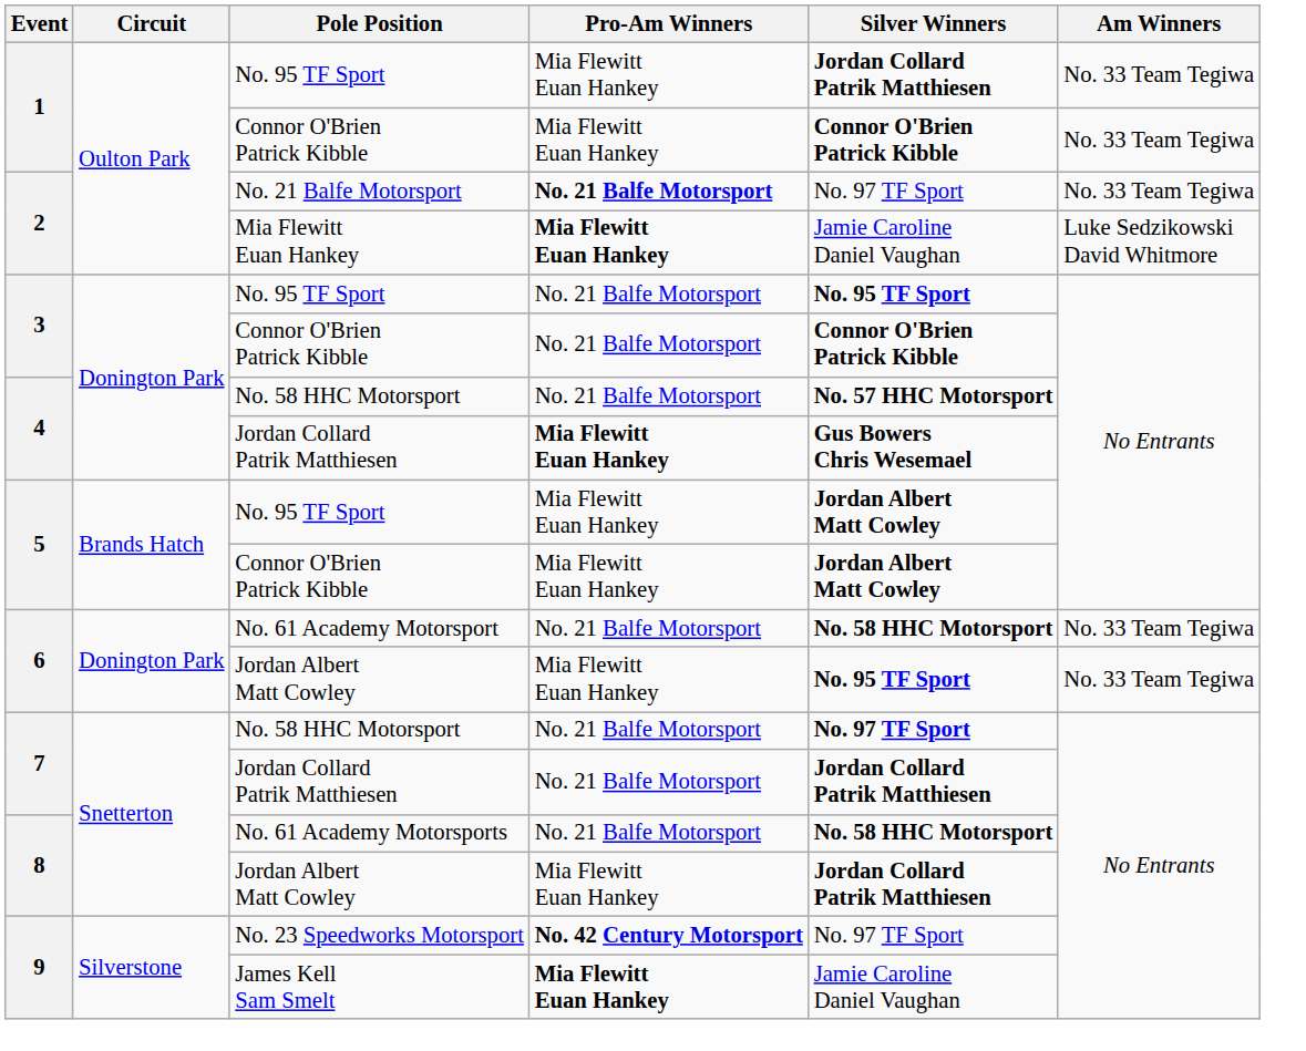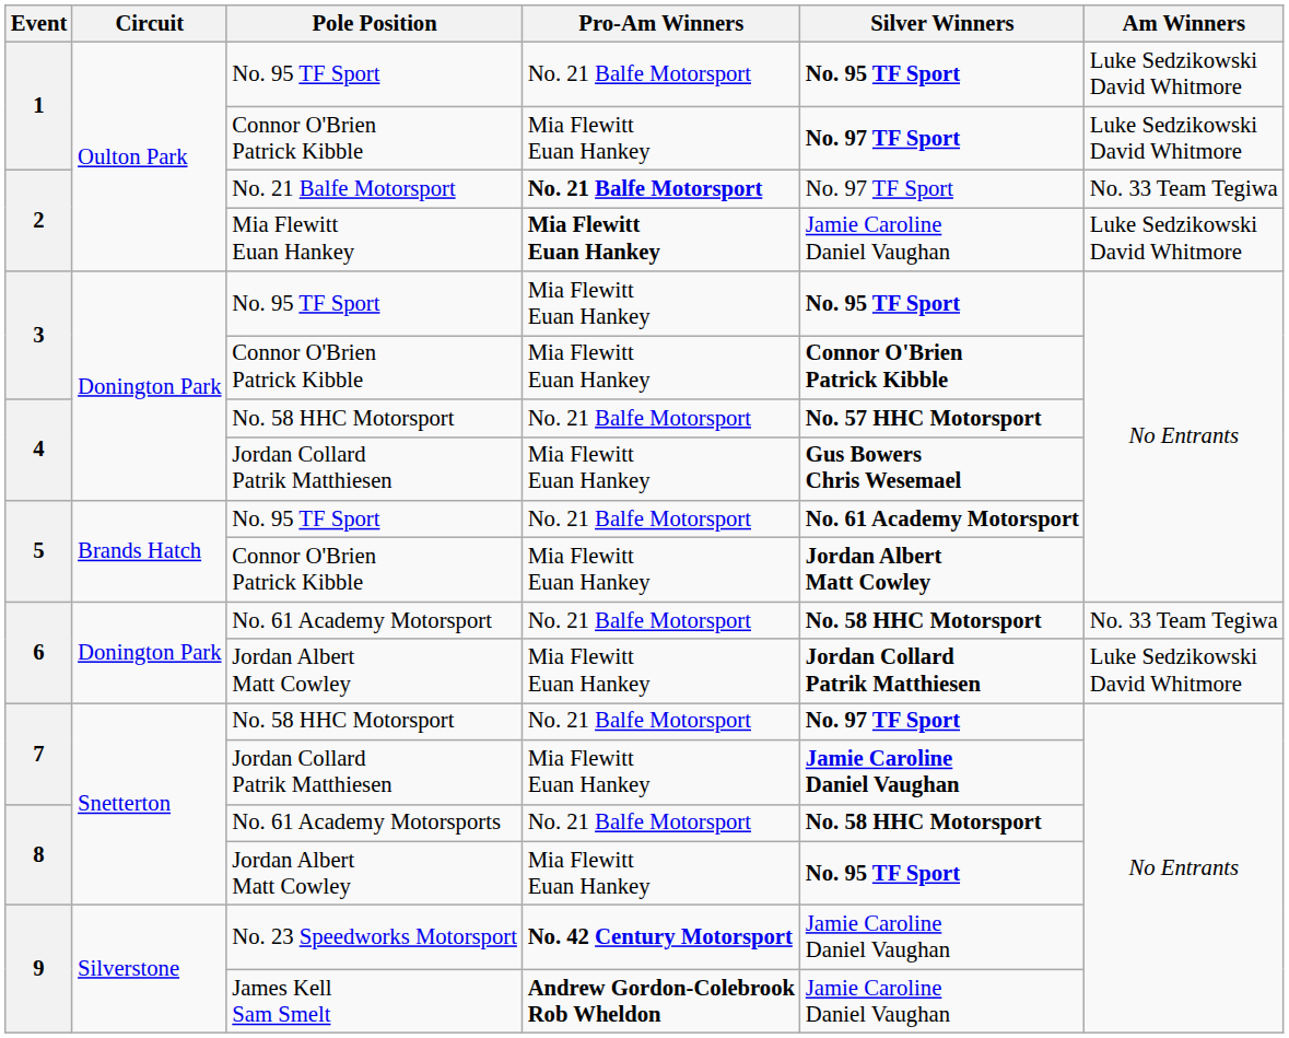1 / No. 95 TF Sport | Pro-Am Winners: Mia Flewitt Euan Hankey -> No. 21 Balfe Motorsport
1 / No. 95 TF Sport | Silver Winners: Jordan Collard Patrik Matthiesen -> No. 95 TF Sport
1 / No. 95 TF Sport | Am Winners: No. 33 Team Tegiwa -> Luke Sedzikowski David Whitmore
1 / Connor O'Brien Patrick Kibble | Silver Winners: Connor O'Brien Patrick Kibble -> No. 97 TF Sport
1 / Connor O'Brien Patrick Kibble | Am Winners: No. 33 Team Tegiwa -> Luke Sedzikowski David Whitmore
3 / No. 95 TF Sport | Pro-Am Winners: No. 21 Balfe Motorsport -> Mia Flewitt Euan Hankey
3 / Connor O'Brien Patrick Kibble | Pro-Am Winners: No. 21 Balfe Motorsport -> Mia Flewitt Euan Hankey
4 / Jordan Collard Patrik Matthiesen | Pro-Am Winners: bold -> normal
5 / No. 95 TF Sport | Pro-Am Winners: Mia Flewitt Euan Hankey -> No. 21 Balfe Motorsport
5 / No. 95 TF Sport | Silver Winners: Jordan Albert Matt Cowley -> No. 61 Academy Motorsport
6 / Jordan Albert Matt Cowley | Silver Winners: No. 95 TF Sport -> Jordan Collard Patrik Matthiesen
6 / Jordan Albert Matt Cowley | Am Winners: No. 33 Team Tegiwa -> Luke Sedzikowski David Whitmore
7 / Jordan Collard Patrik Matthiesen | Pro-Am Winners: No. 21 Balfe Motorsport -> Mia Flewitt Euan Hankey
7 / Jordan Collard Patrik Matthiesen | Silver Winners: Jordan Collard Patrik Matthiesen -> Jamie Caroline Daniel Vaughan
8 / Jordan Albert Matt Cowley | Silver Winners: Jordan Collard Patrik Matthiesen -> No. 95 TF Sport
No. 23 Speedworks Motorsport | Silver Winners: No. 97 TF Sport -> Jamie Caroline Daniel Vaughan
James Kell Sam Smelt | Pro-Am Winners: Mia Flewitt Euan Hankey -> Andrew Gordon-Colebrook Rob Wheldon
